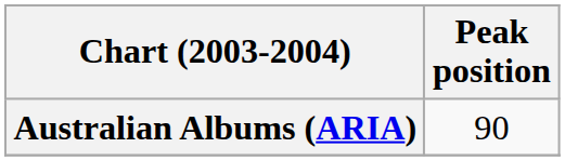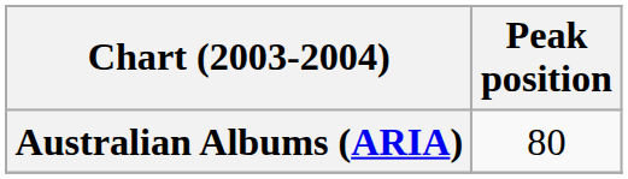Australian Albums (ARIA) | Peak position: 90 -> 80
